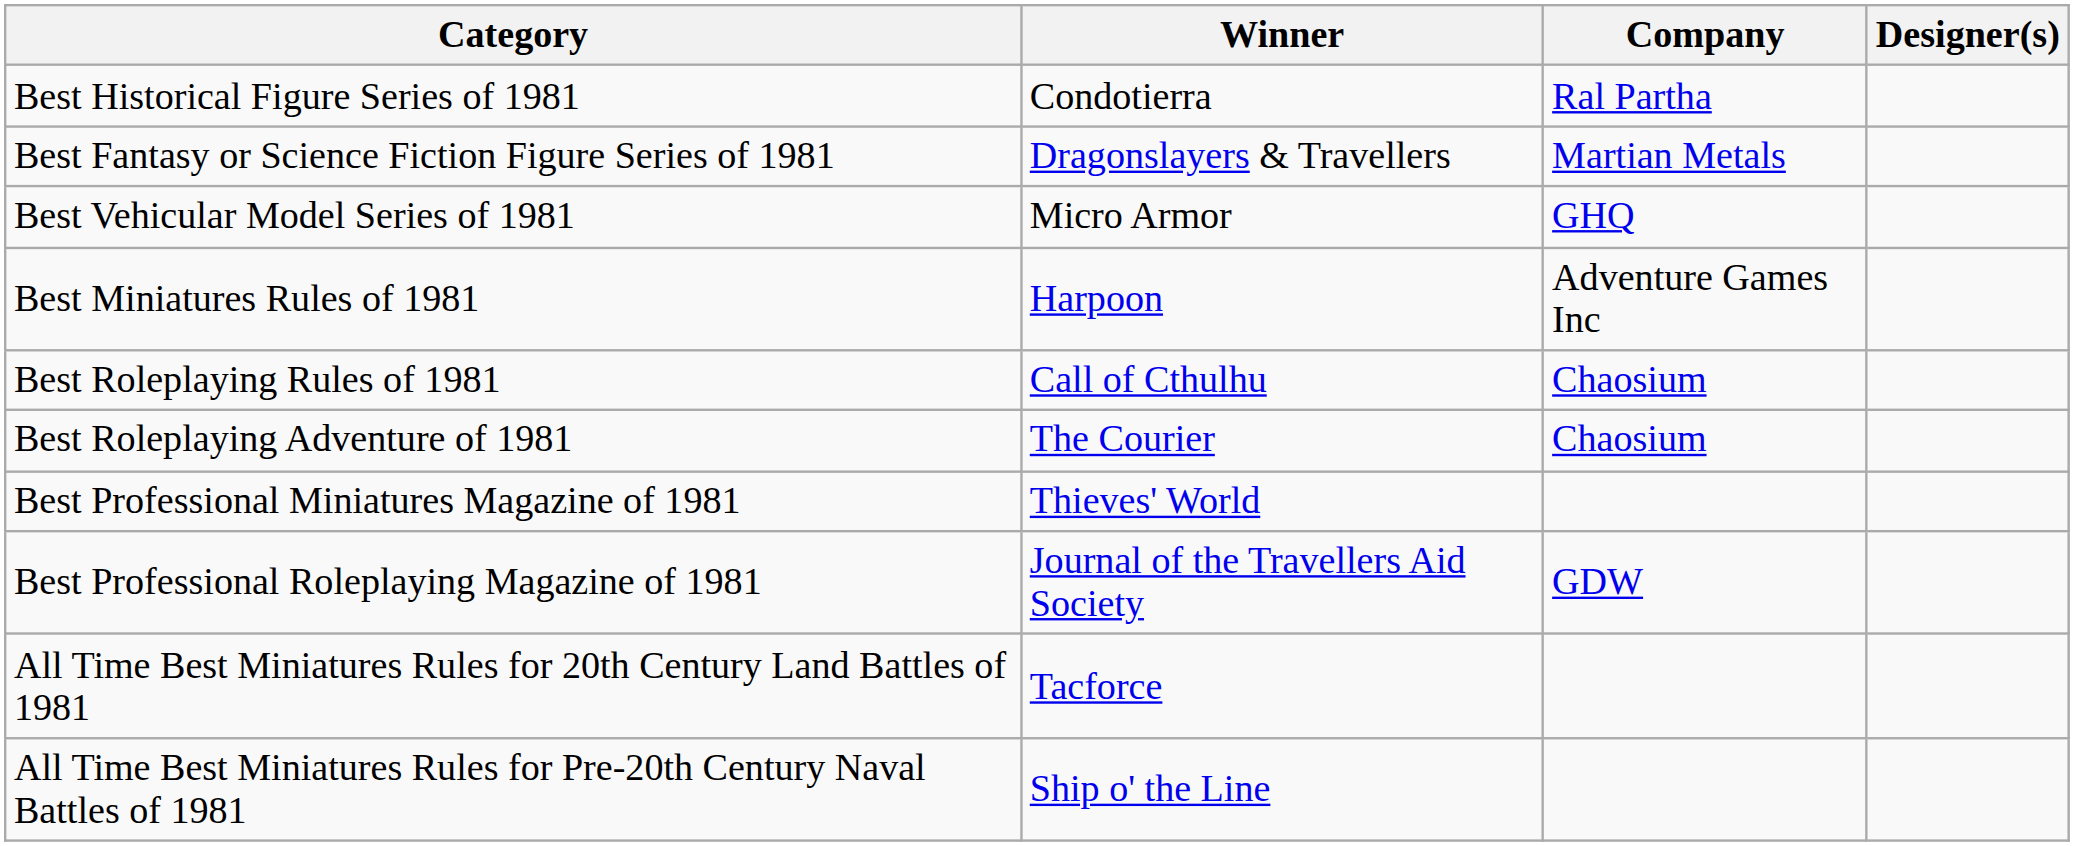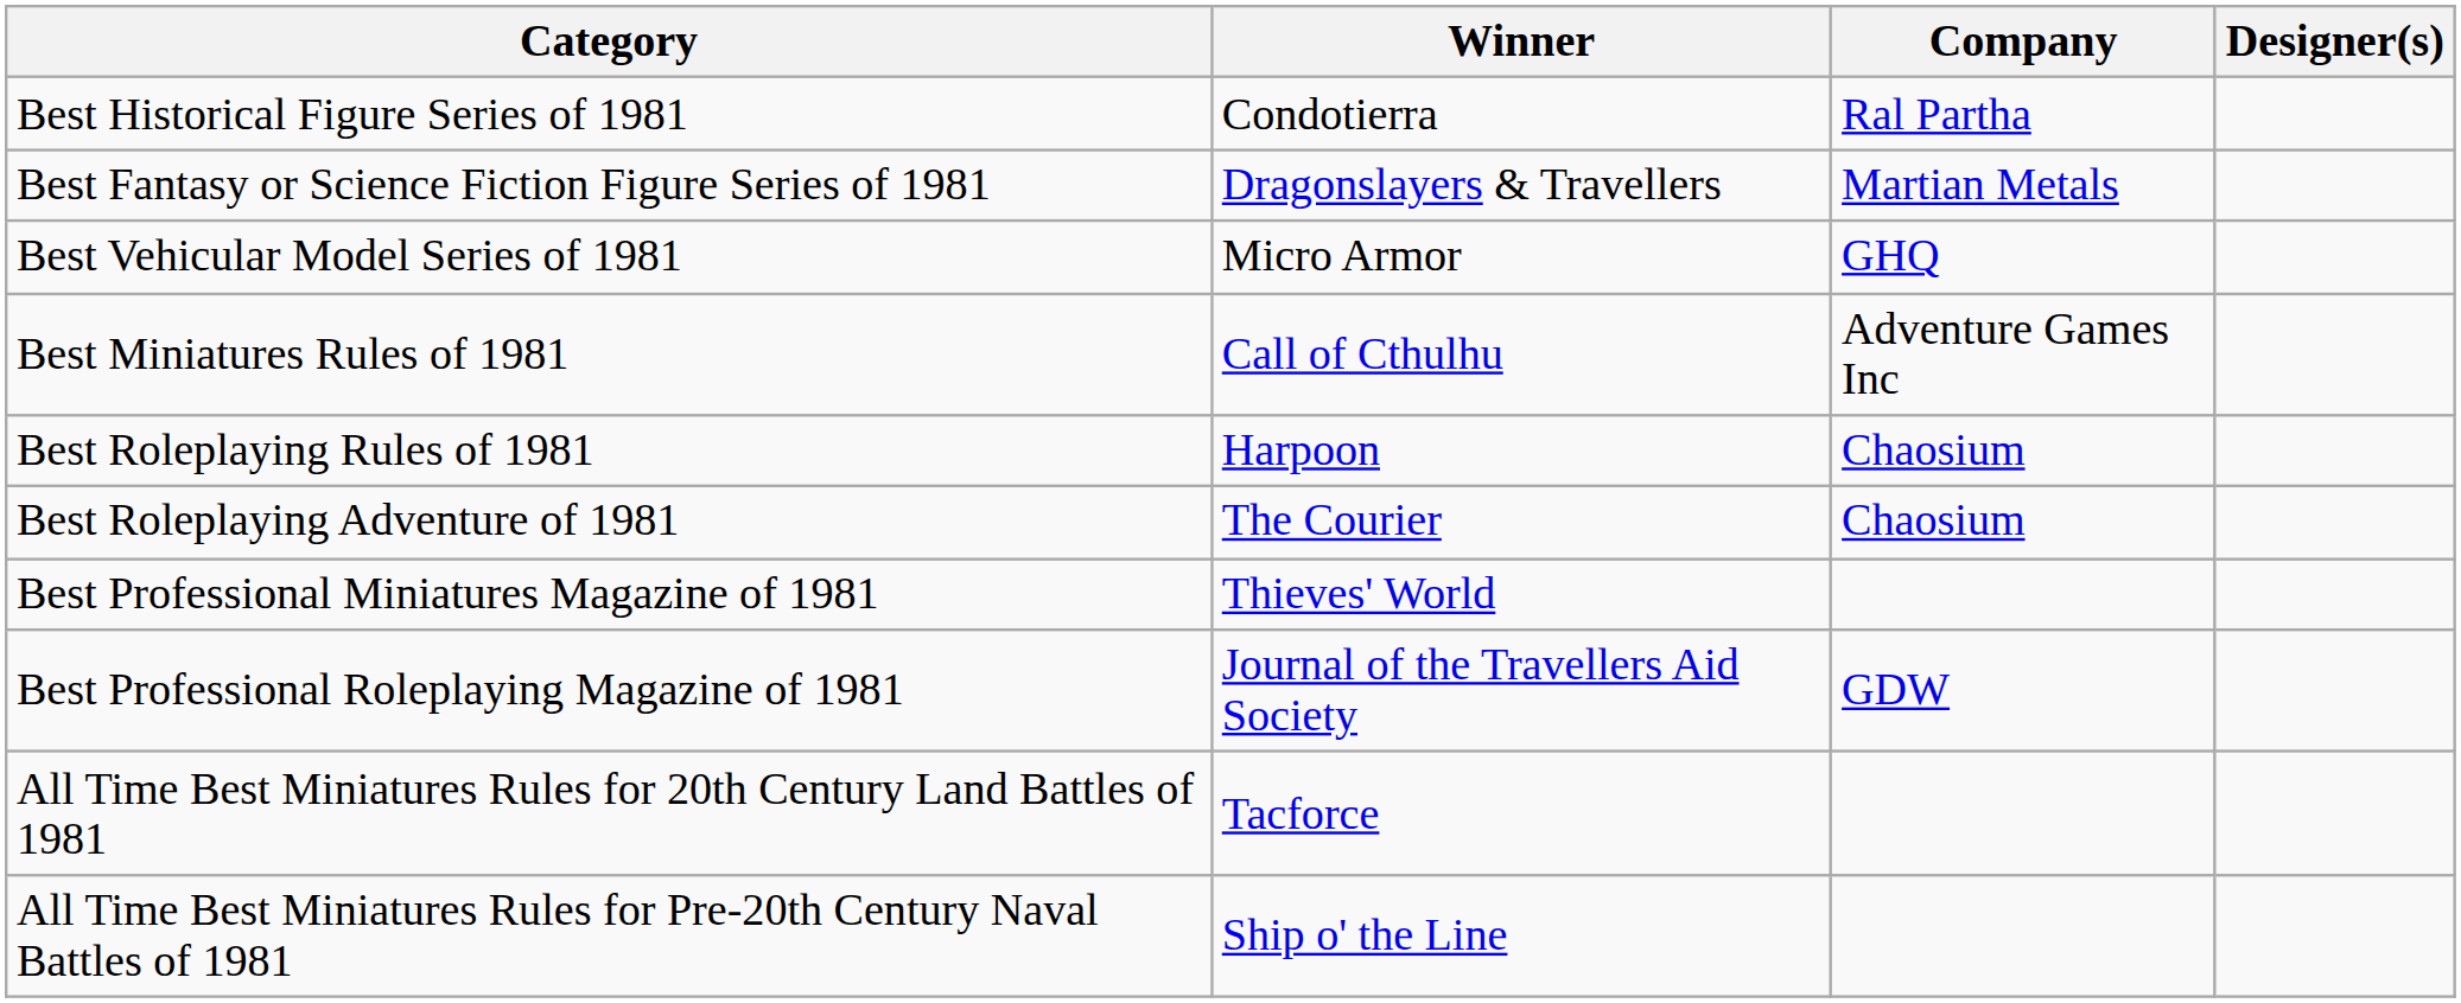Best Miniatures Rules of 1981 | Winner: Harpoon -> Call of Cthulhu
Best Roleplaying Rules of 1981 | Winner: Call of Cthulhu -> Harpoon
